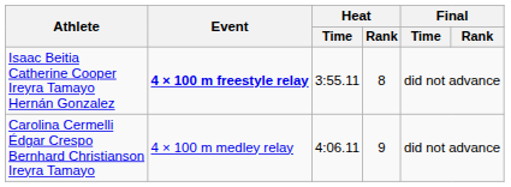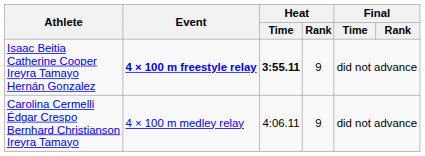Isaac Beitia Catherine Cooper Ireyra Tamayo Hernán Gonzalez | Heat / Time: normal -> bold
Isaac Beitia Catherine Cooper Ireyra Tamayo Hernán Gonzalez | Heat / Rank: 8 -> 9
